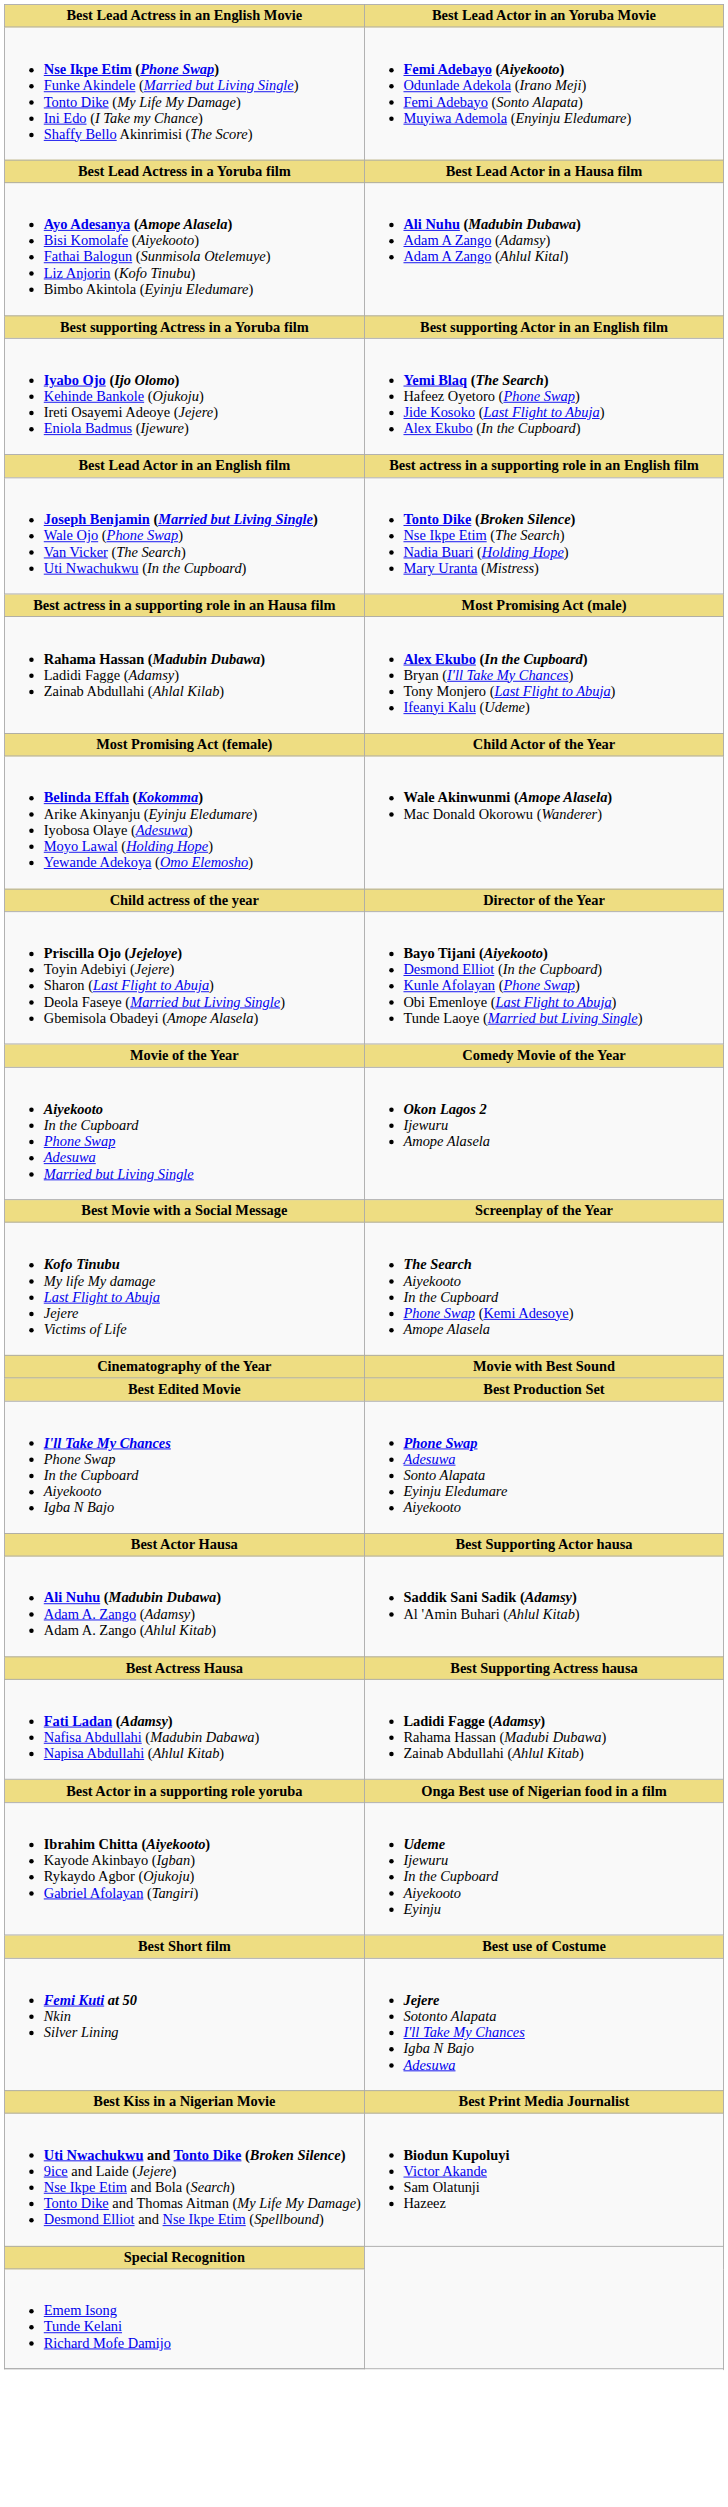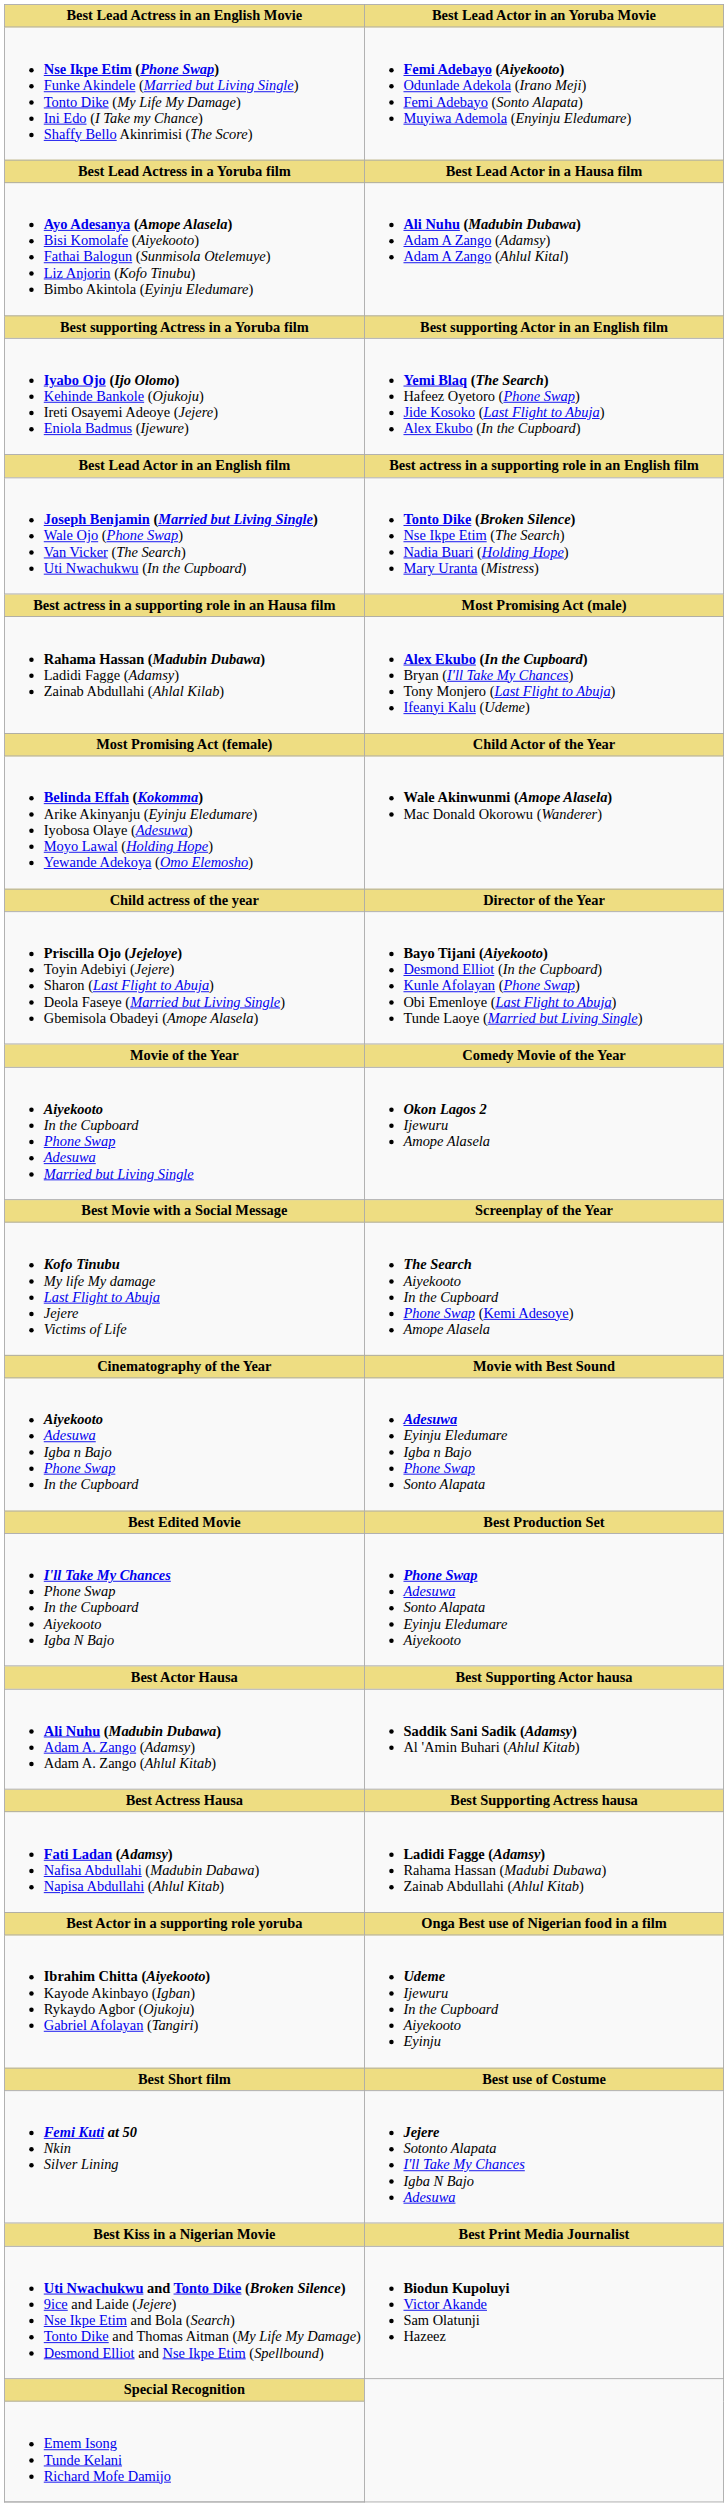+ row: Aiyekooto Adesuwa Igba n Bajo Phone Swap In the Cupboard | Adesuwa Eyinju Eledumare Igba n Bajo Phone Swap Sonto Alapata
